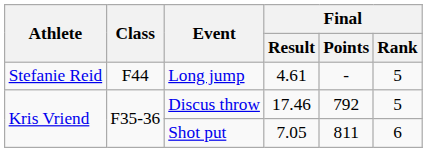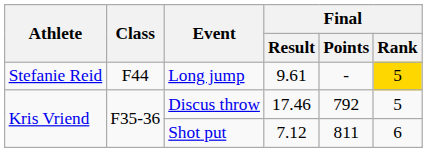Long jump | Final / Result: 4.61 -> 9.61
Long jump | Final / Rank: no background -> gold background
Shot put | Final / Result: 7.05 -> 7.12
